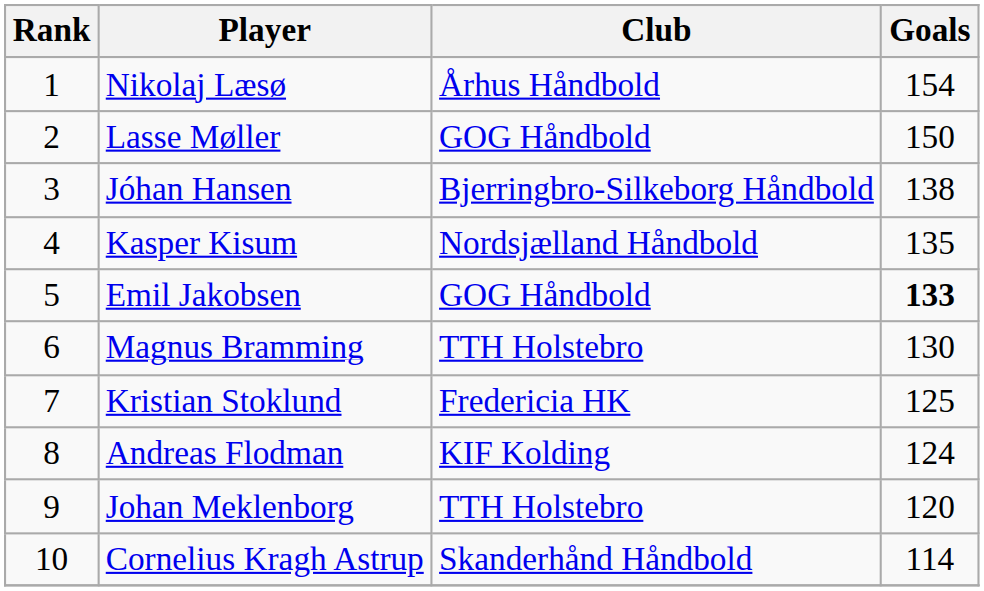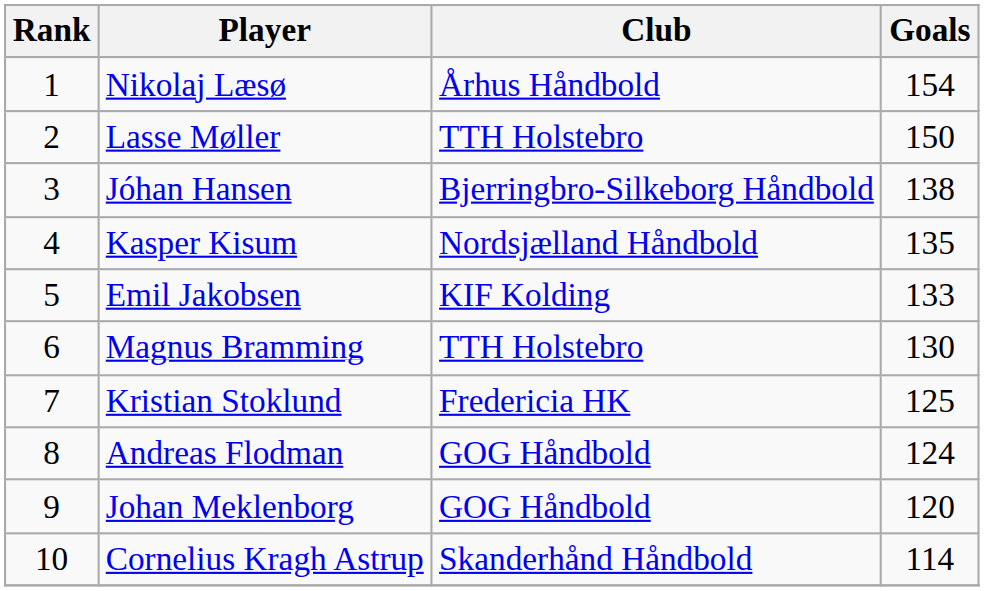Lasse Møller | Club: GOG Håndbold -> TTH Holstebro
Emil Jakobsen | Club: GOG Håndbold -> KIF Kolding
Emil Jakobsen | Goals: bold -> normal
Andreas Flodman | Club: KIF Kolding -> GOG Håndbold
Johan Meklenborg | Club: TTH Holstebro -> GOG Håndbold
